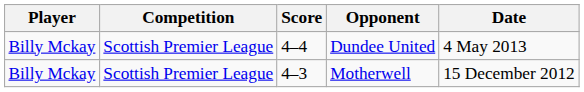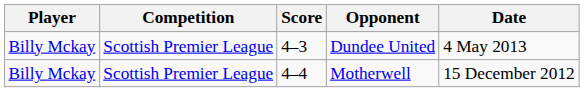Dundee United | Score: 4–4 -> 4–3
Motherwell | Score: 4–3 -> 4–4
